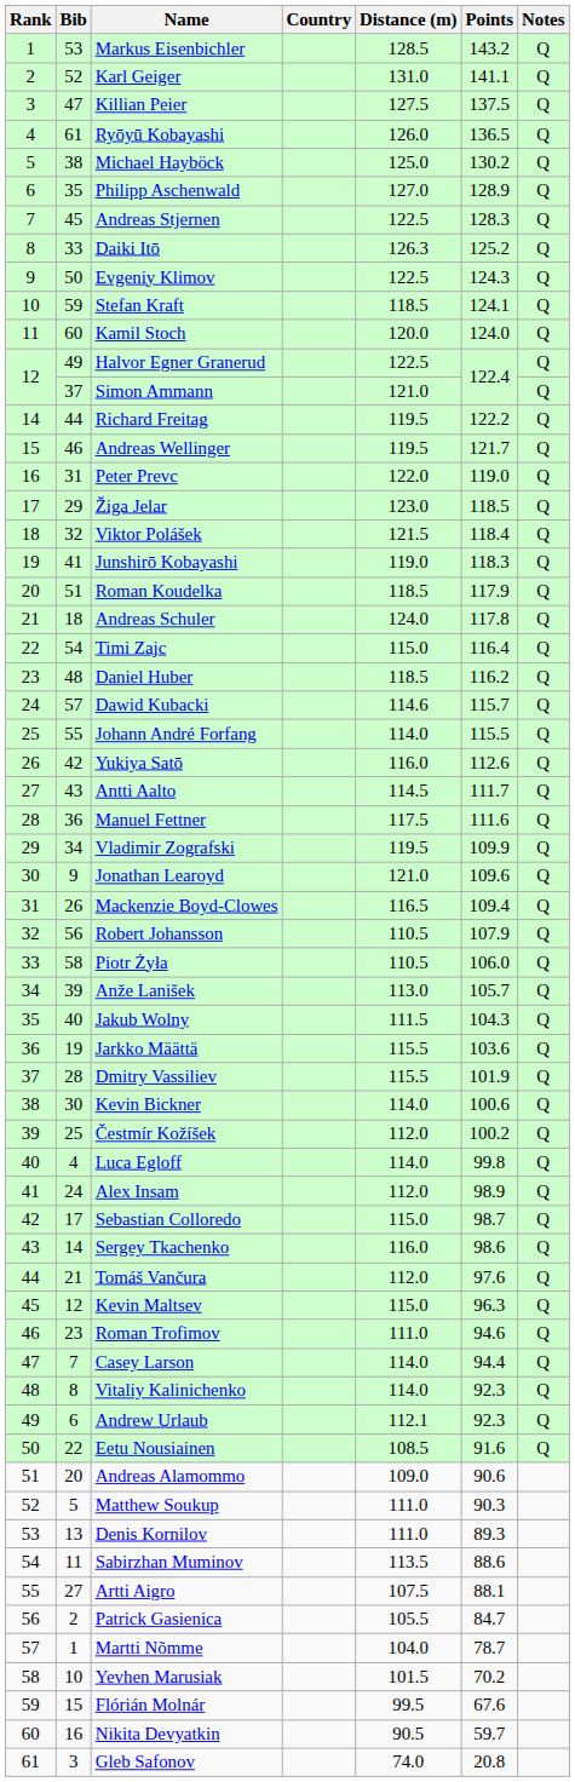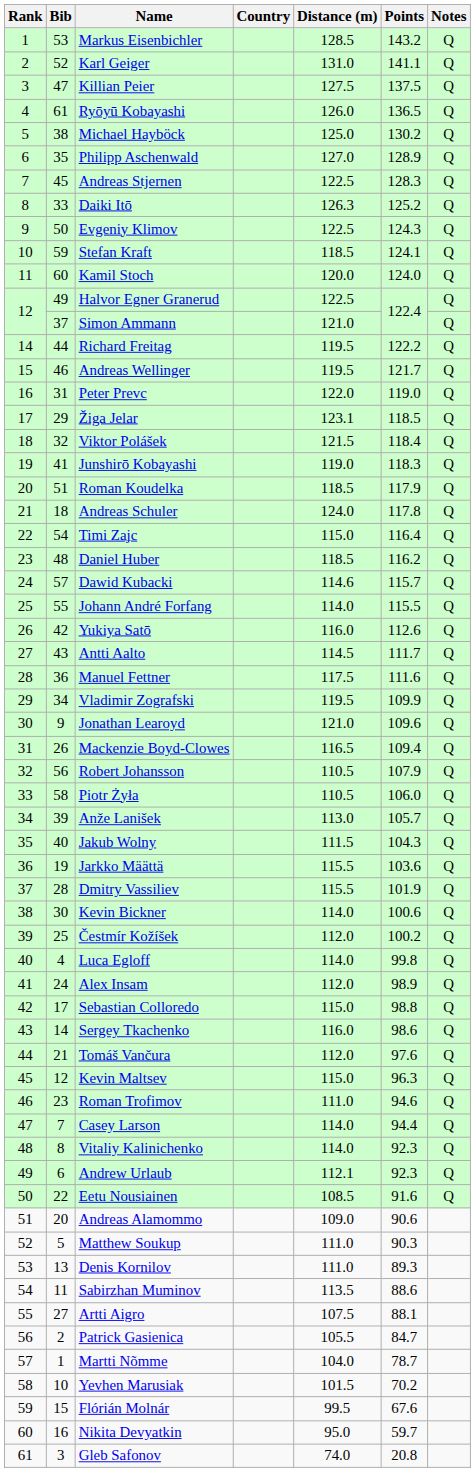Žiga Jelar | Distance (m): 123.0 -> 123.1
Sebastian Colloredo | Points: 98.7 -> 98.8
Nikita Devyatkin | Distance (m): 90.5 -> 95.0
